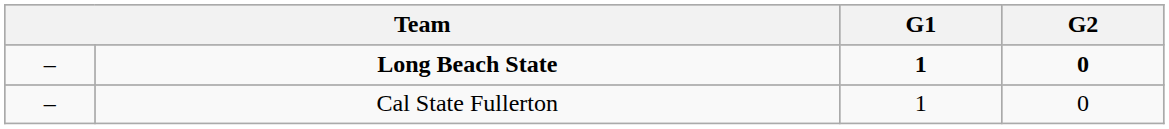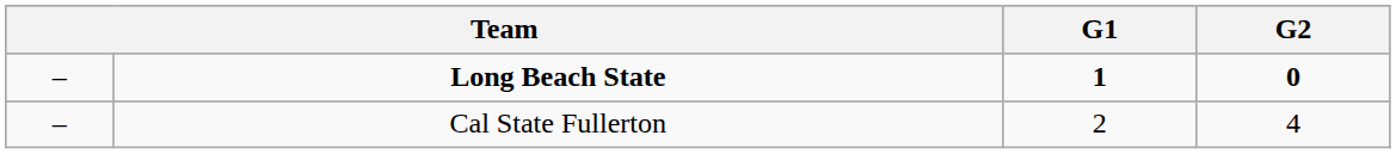Cal State Fullerton | G1: 1 -> 2
Cal State Fullerton | G2: 0 -> 4
